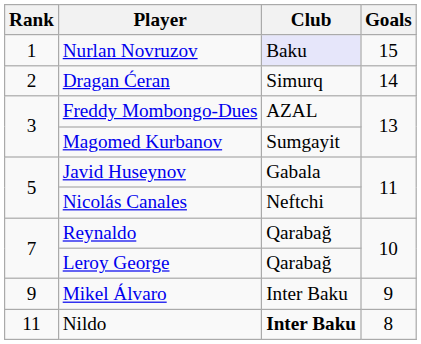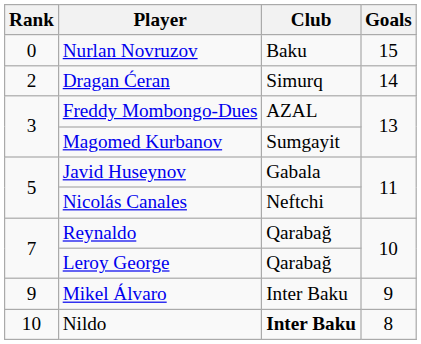Nurlan Novruzov | Rank: 1 -> 0
Nurlan Novruzov | Club: lavender background -> no background
Nildo | Rank: 11 -> 10
